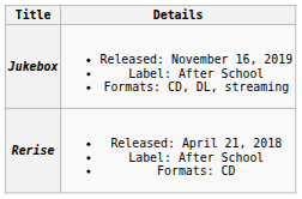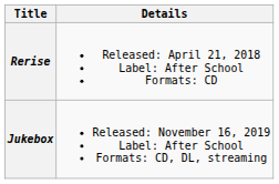rows swapped: Rerise <-> Jukebox
